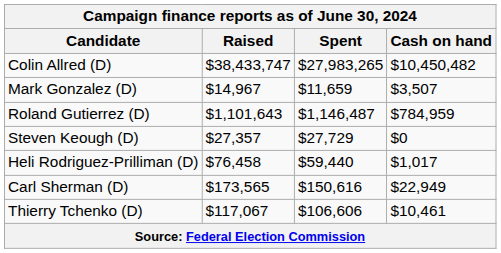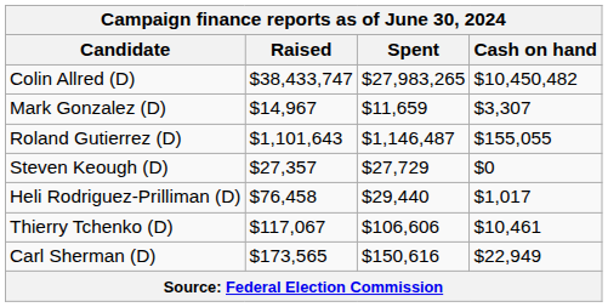Mark Gonzalez (D) | Cash on hand: $3,507 -> $3,307
Roland Gutierrez (D) | Cash on hand: $784,959 -> $155,055
Heli Rodriguez-Prilliman (D) | Spent: $59,440 -> $29,440
rows swapped: Carl Sherman (D) <-> Thierry Tchenko (D)
